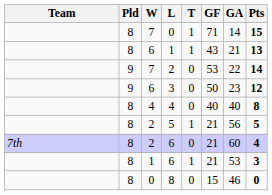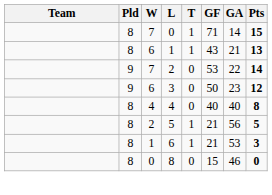- row: 7th | 8 | 2 | 6 | 0 | 21 | 60 | 4
